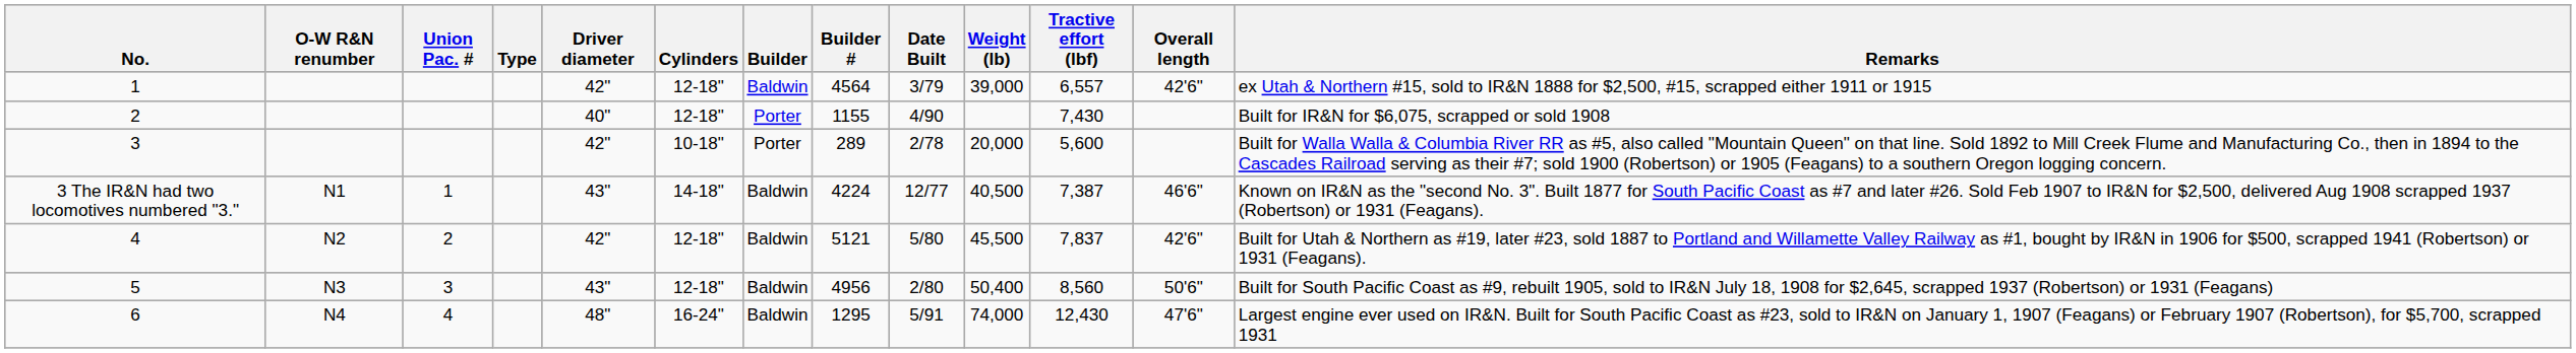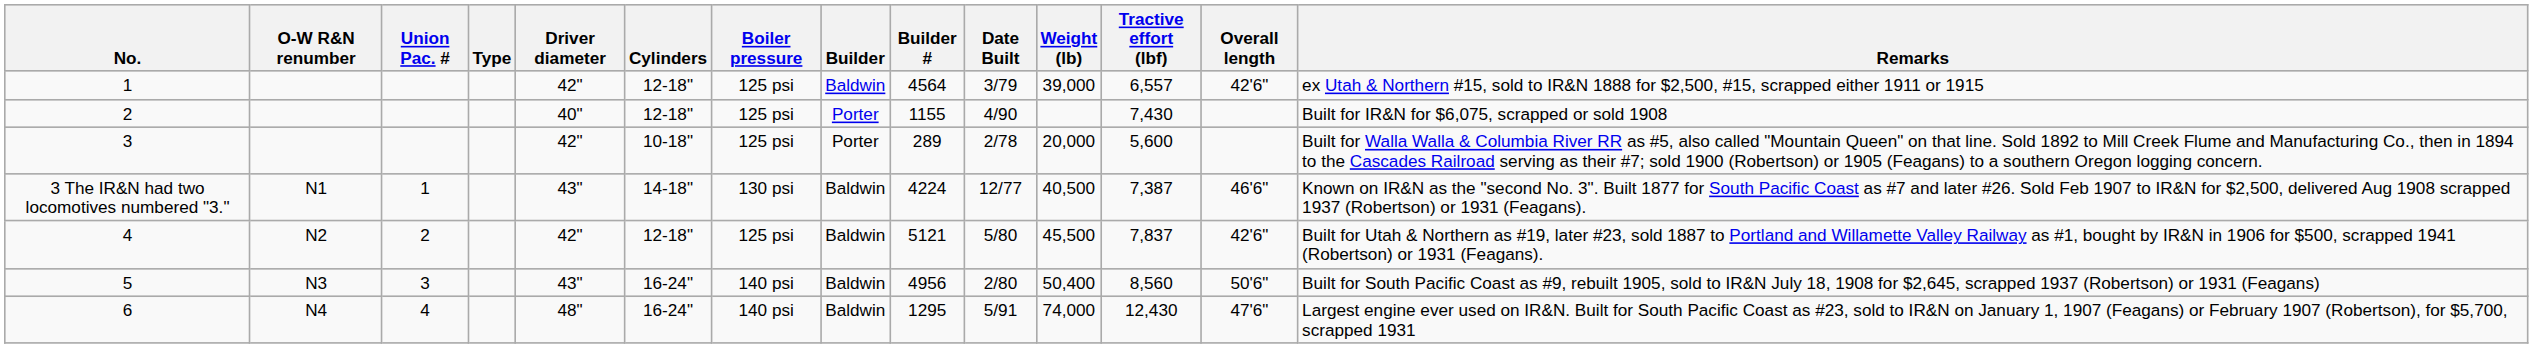+ column: Boiler pressure | 125 psi | 125 psi | 125 psi | 130 psi | 125 psi | 140 psi | 140 psi
5 | Cylinders: 12-18" -> 16-24"
